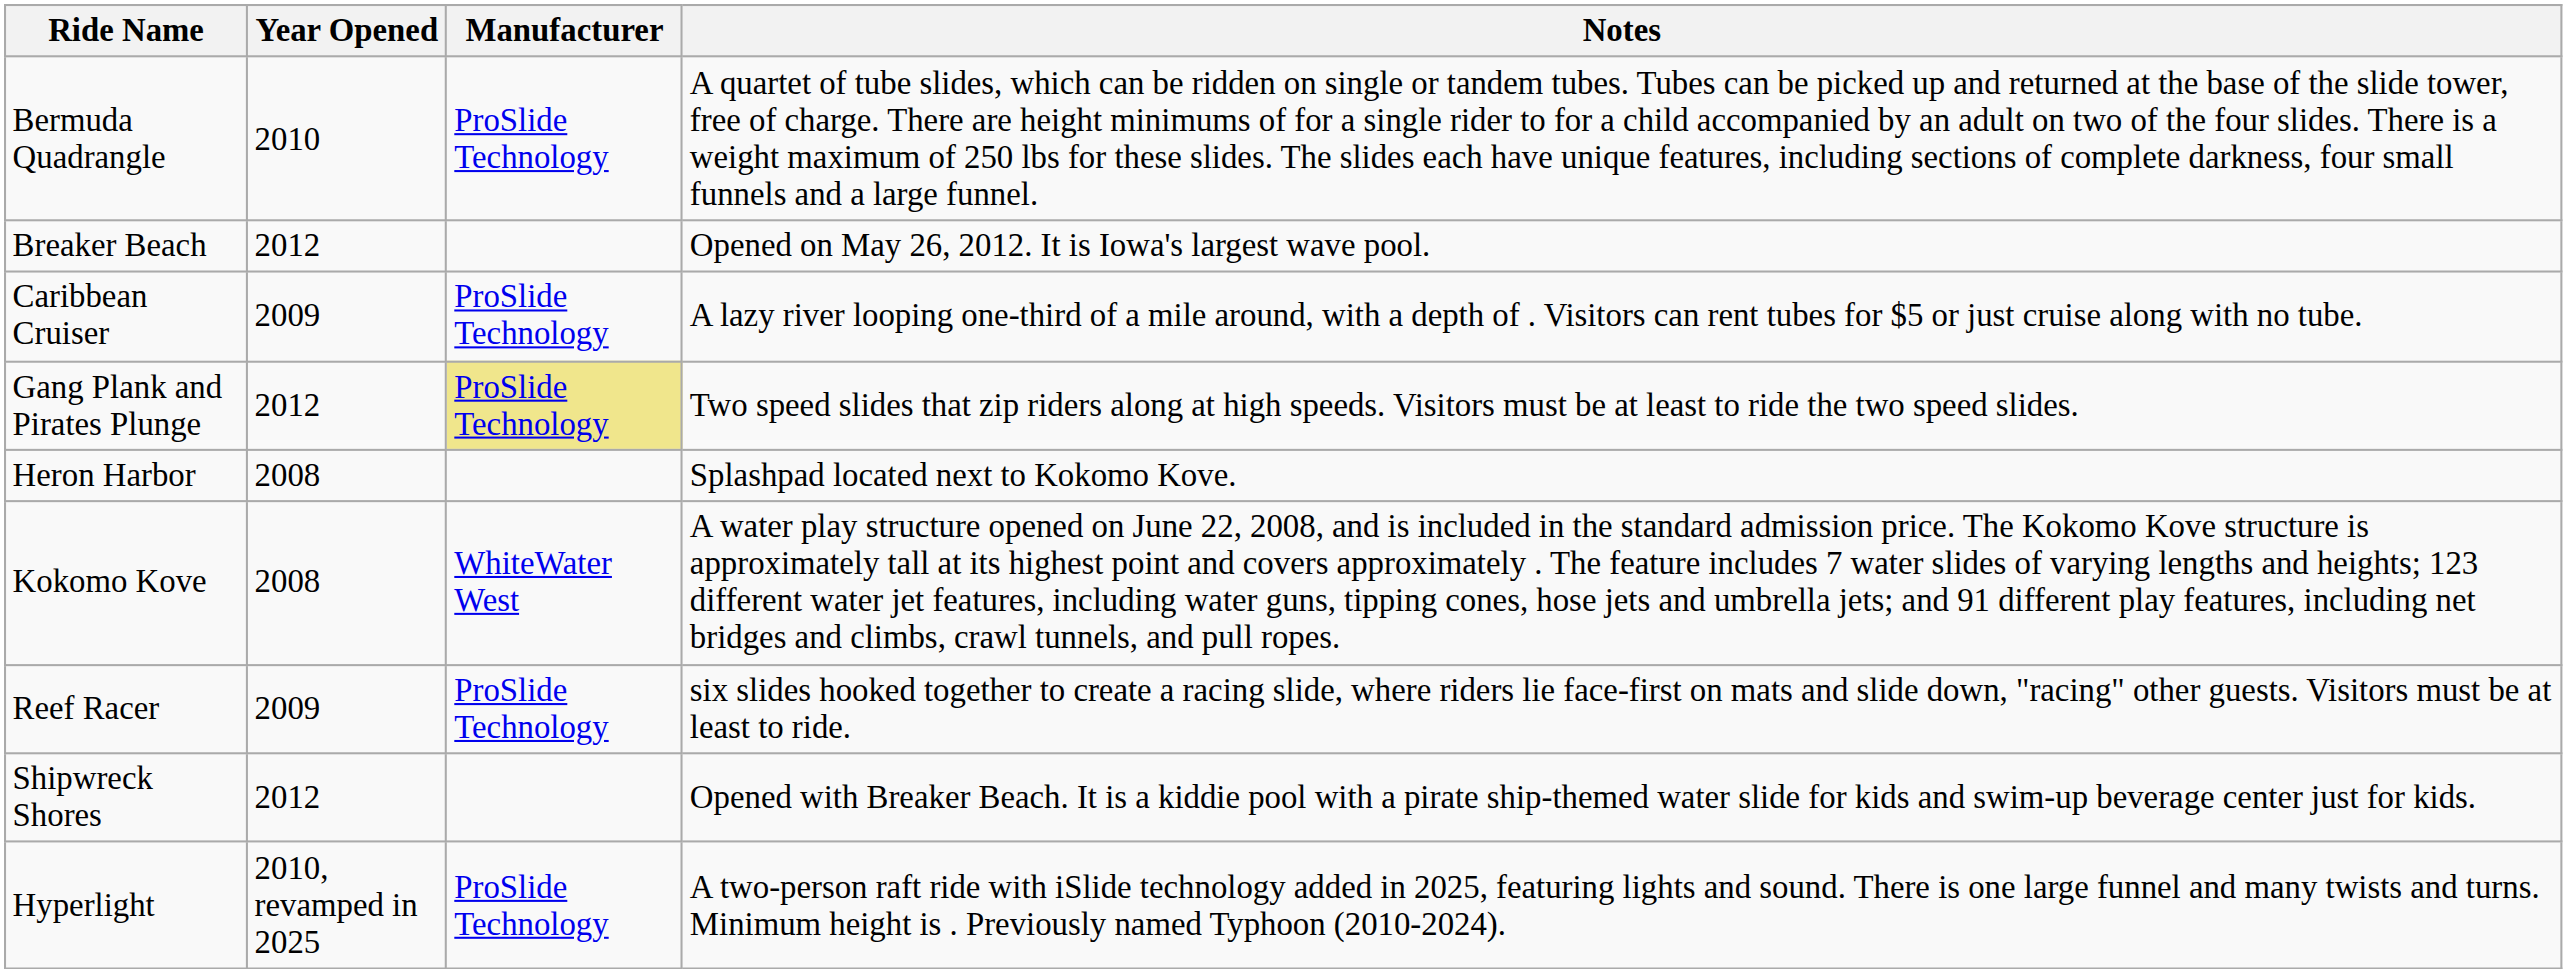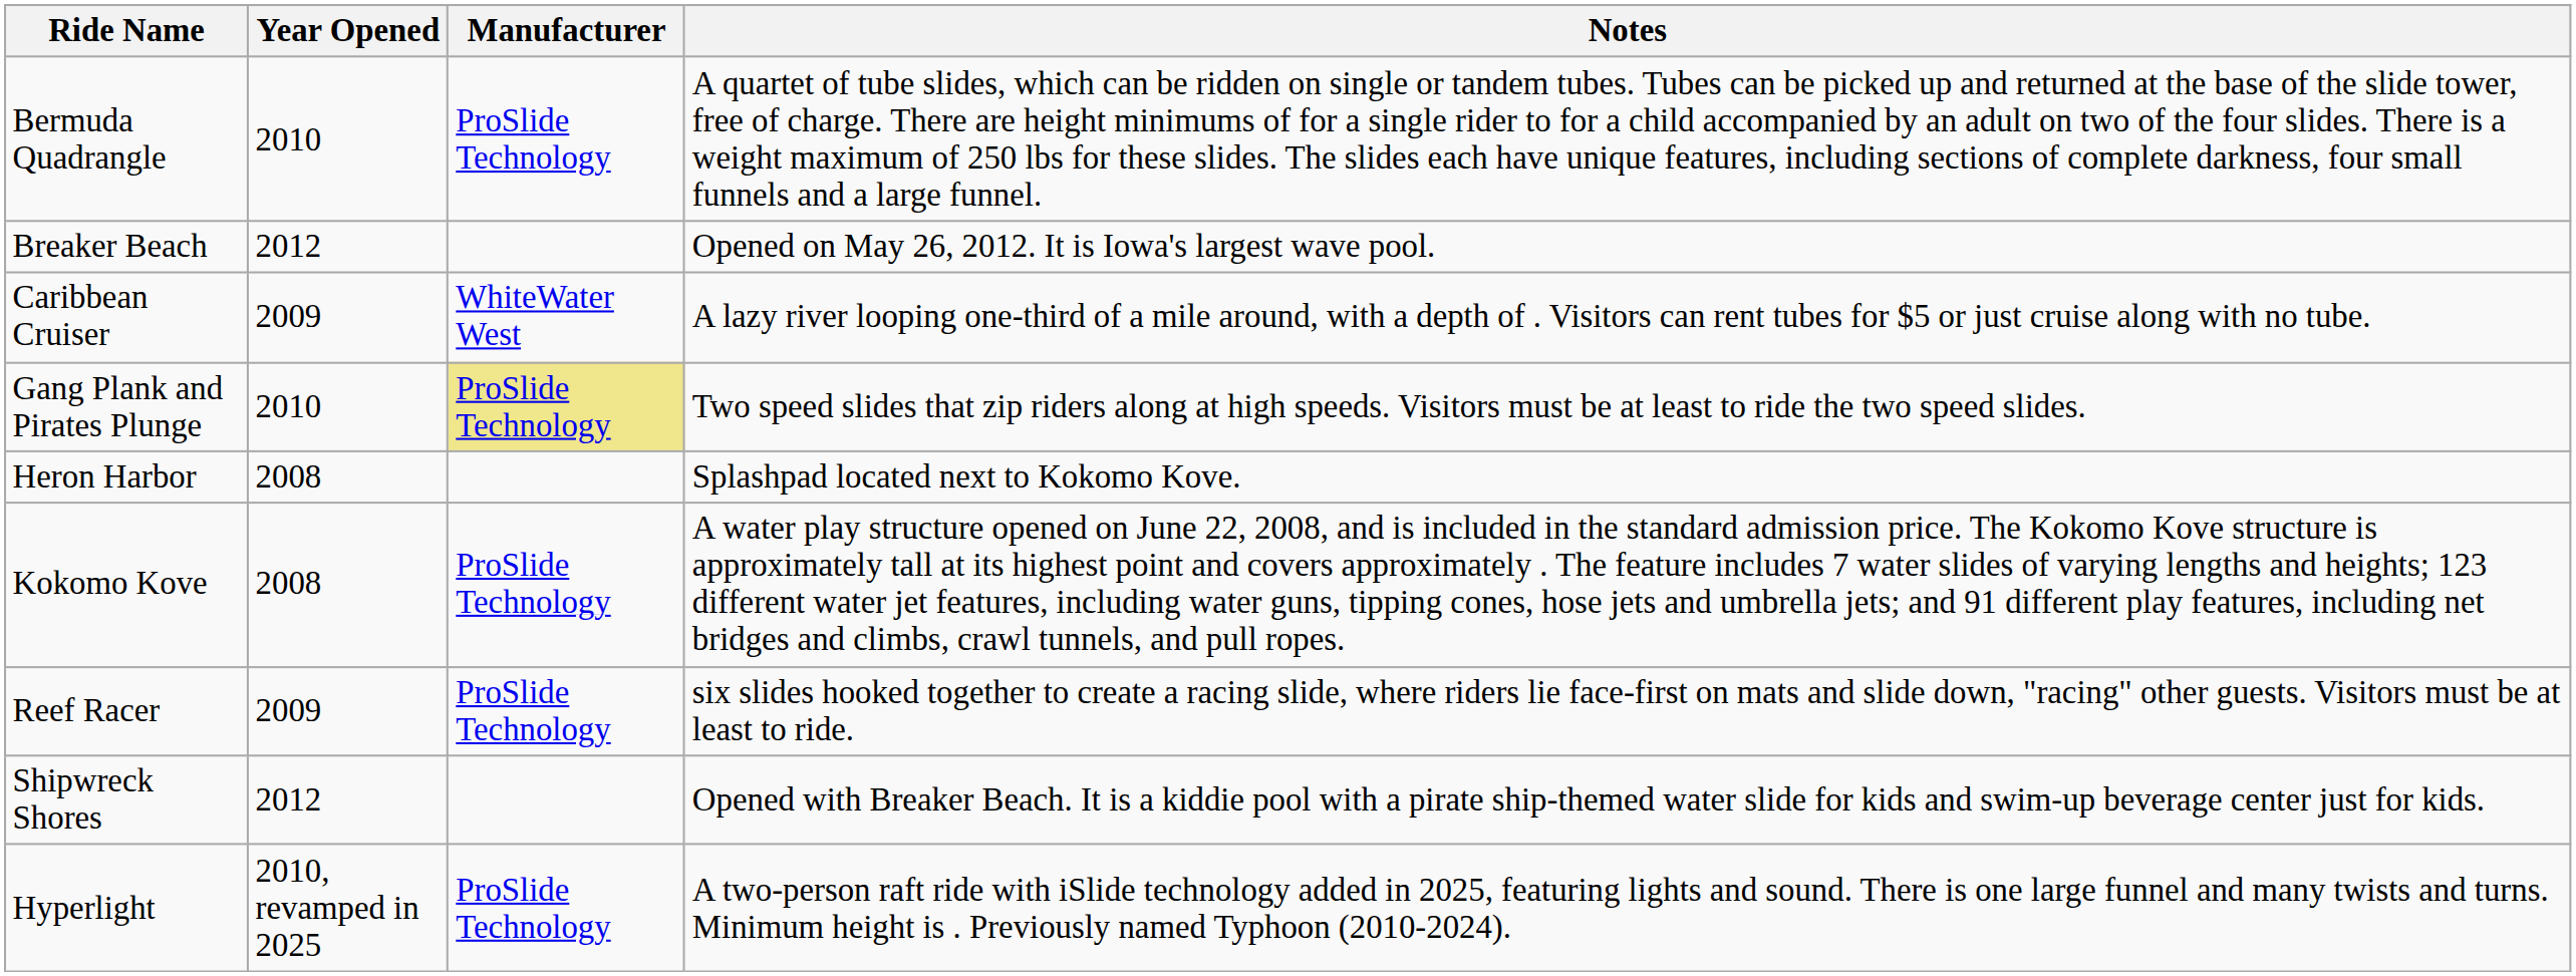Caribbean Cruiser | Manufacturer: ProSlide Technology -> WhiteWater West
Gang Plank and Pirates Plunge | Year Opened: 2012 -> 2010
Kokomo Kove | Manufacturer: WhiteWater West -> ProSlide Technology
